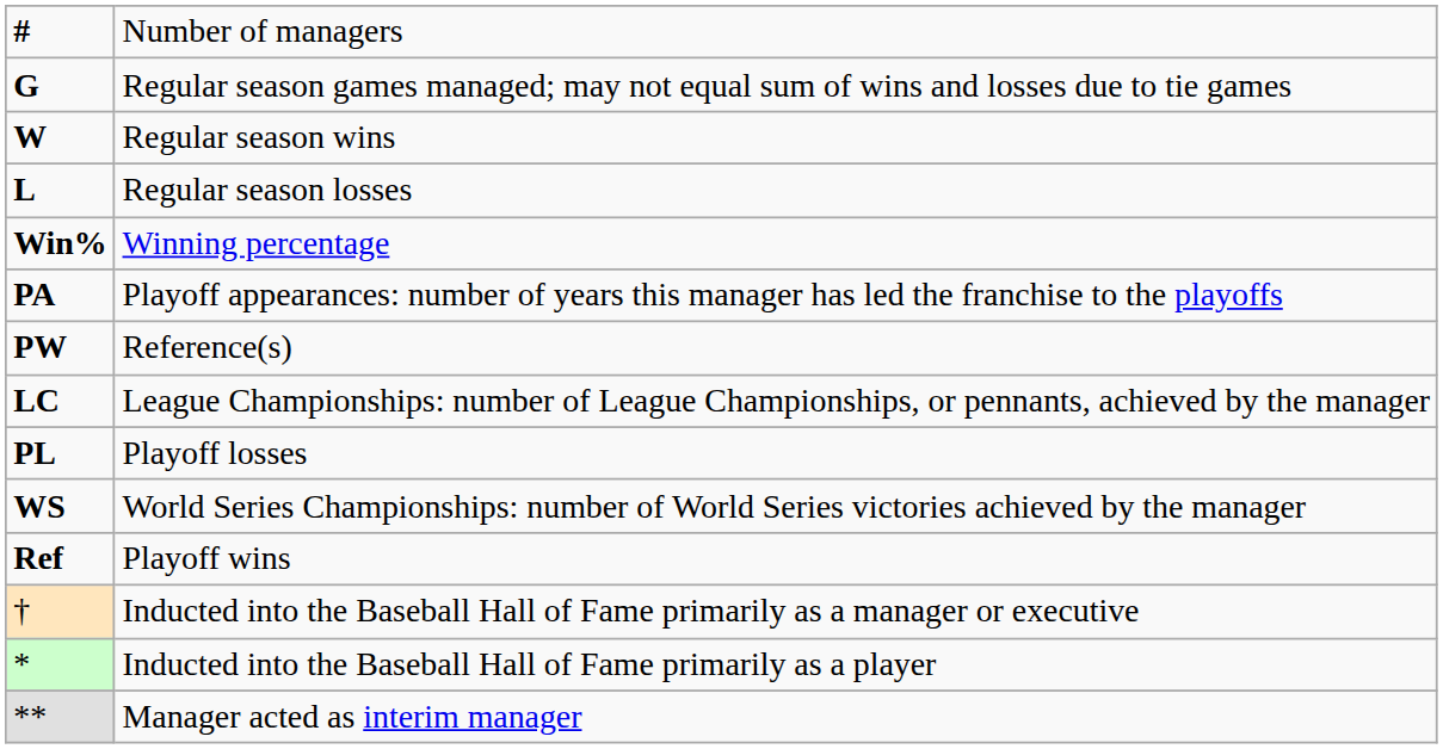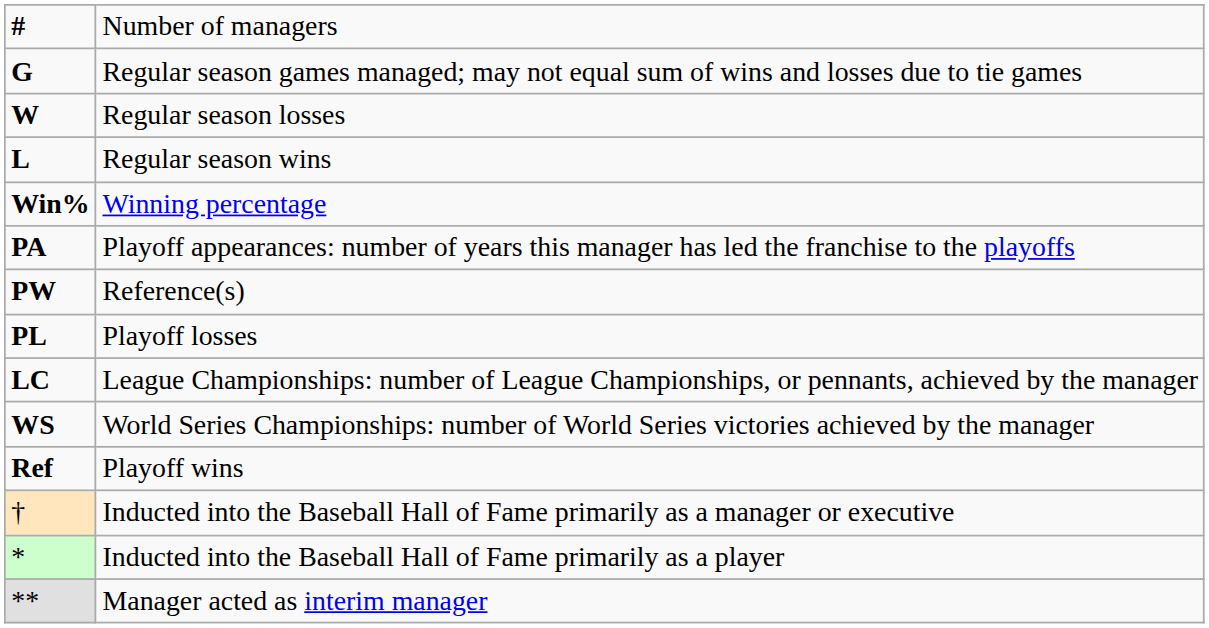W | column 2: Regular season wins -> Regular season losses
L | column 2: Regular season losses -> Regular season wins
rows swapped: PL <-> LC
